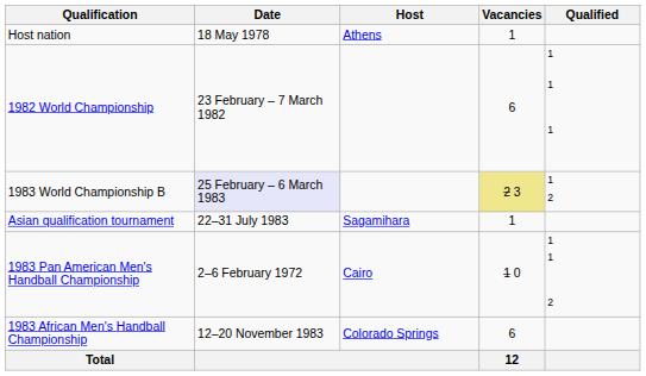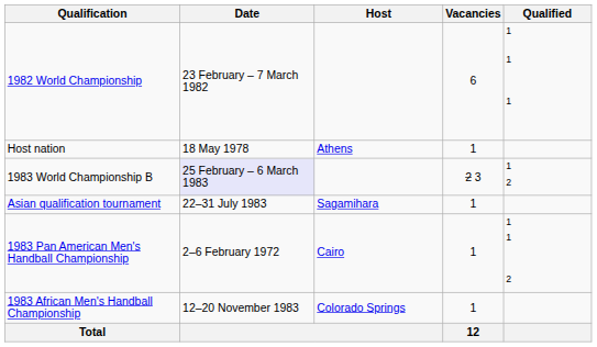rows swapped: Host nation <-> 1982 World Championship
1983 World Championship B | Vacancies: khaki background -> no background
1983 Pan American Men's Handball Championship | Vacancies: 1 0 -> 1
1983 African Men's Handball Championship | Vacancies: 6 -> 1
